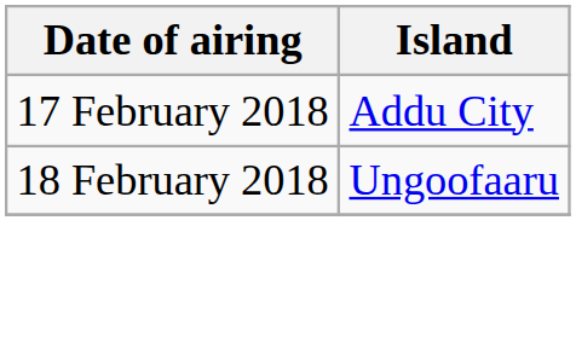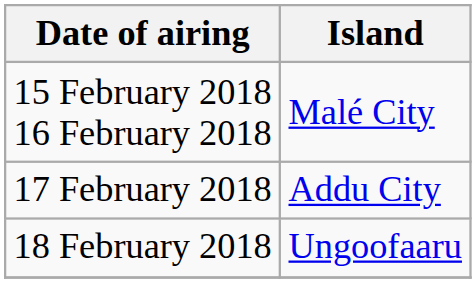+ row: 15 February 2018 16 February 2018 | Malé City
